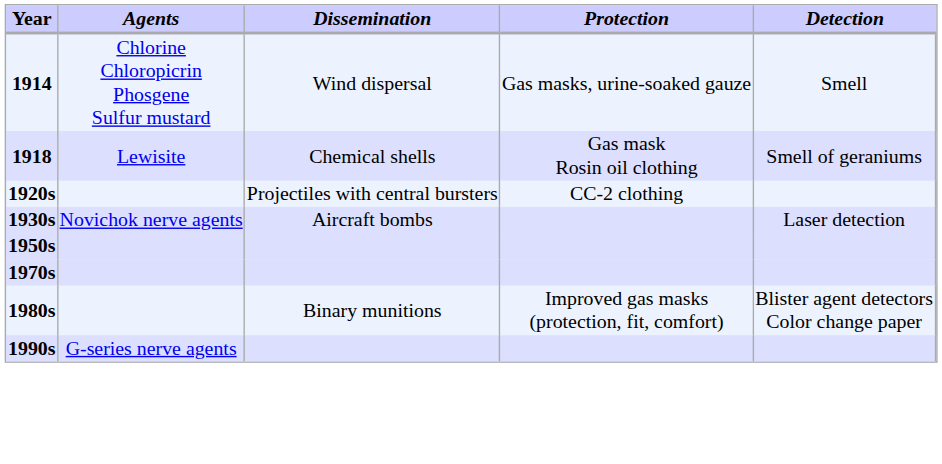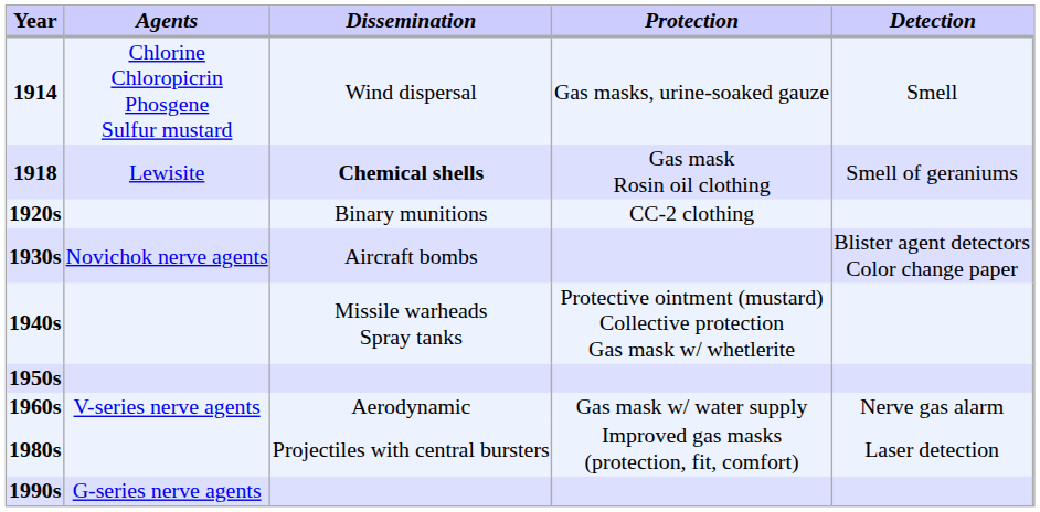1918 | Dissemination: normal -> bold
1920s | Dissemination: Projectiles with central bursters -> Binary munitions
1930s | Detection: Laser detection -> Blister agent detectors Color change paper
+ row: 1940s | Missile warheads Spray tanks | Protective ointment (mustard) Collective protection Gas mask w/ whetlerite
+ row: 1960s | V-series nerve agents | Aerodynamic | Gas mask w/ water supply | Nerve gas alarm
- row: 1970s
1980s | Dissemination: Binary munitions -> Projectiles with central bursters
1980s | Detection: Blister agent detectors Color change paper -> Laser detection
